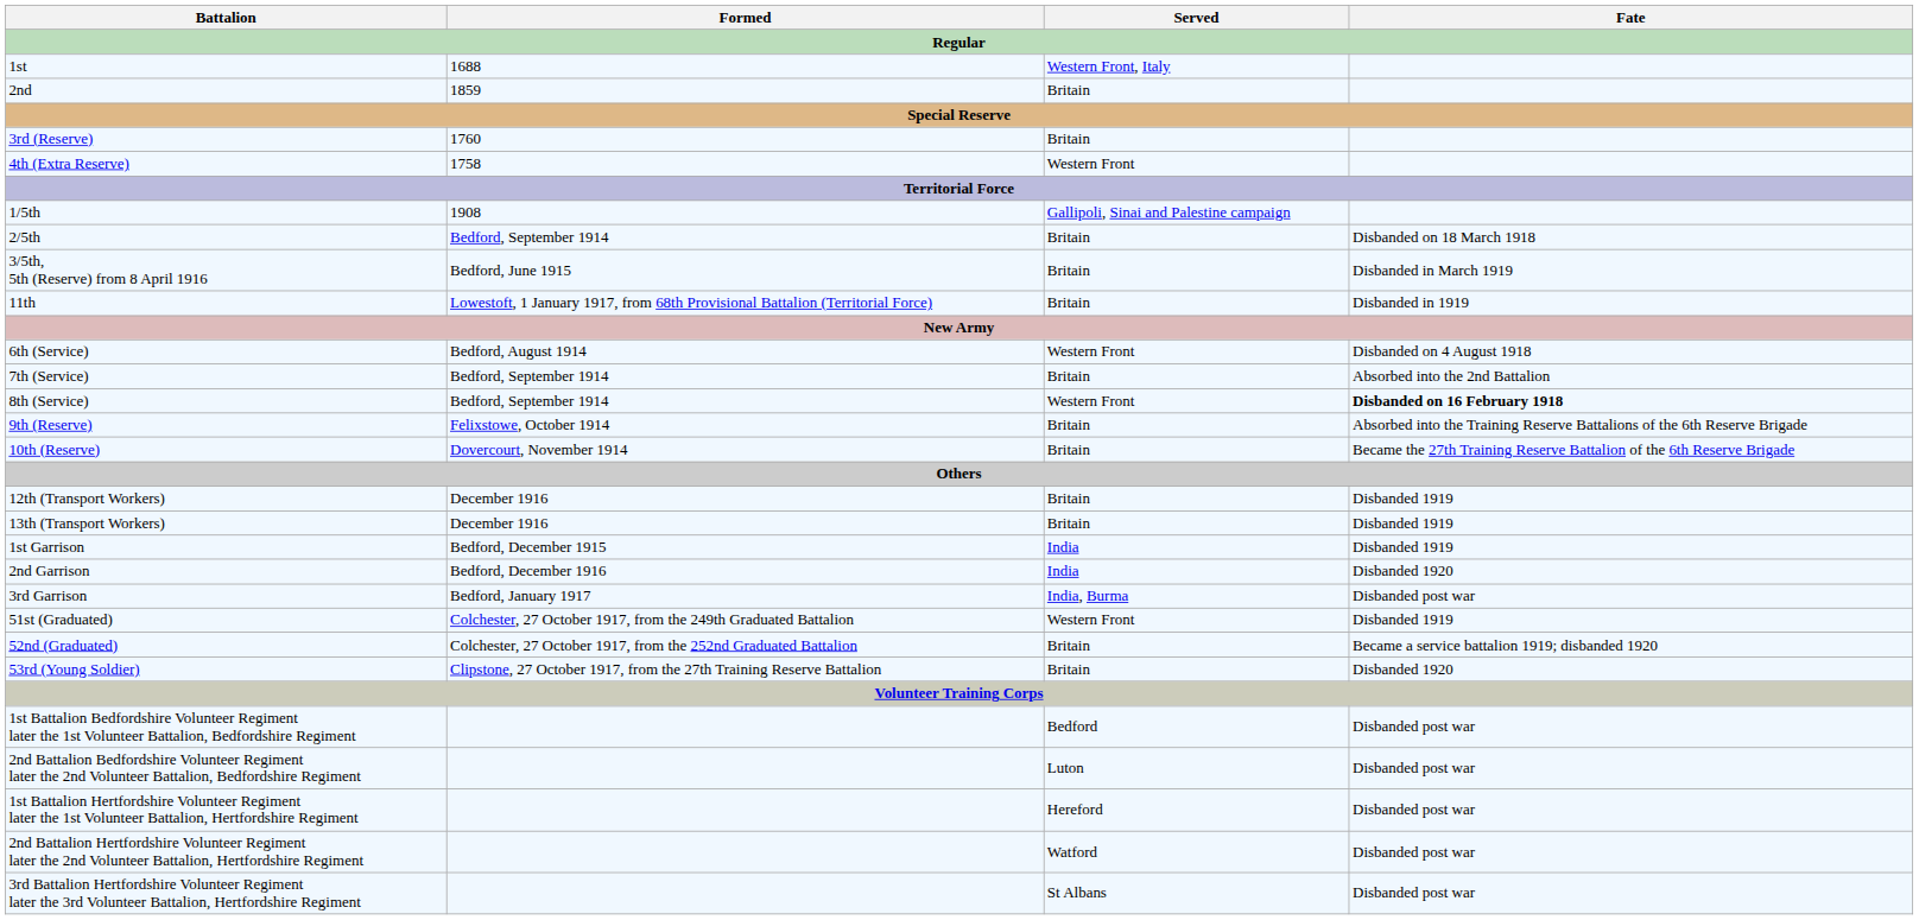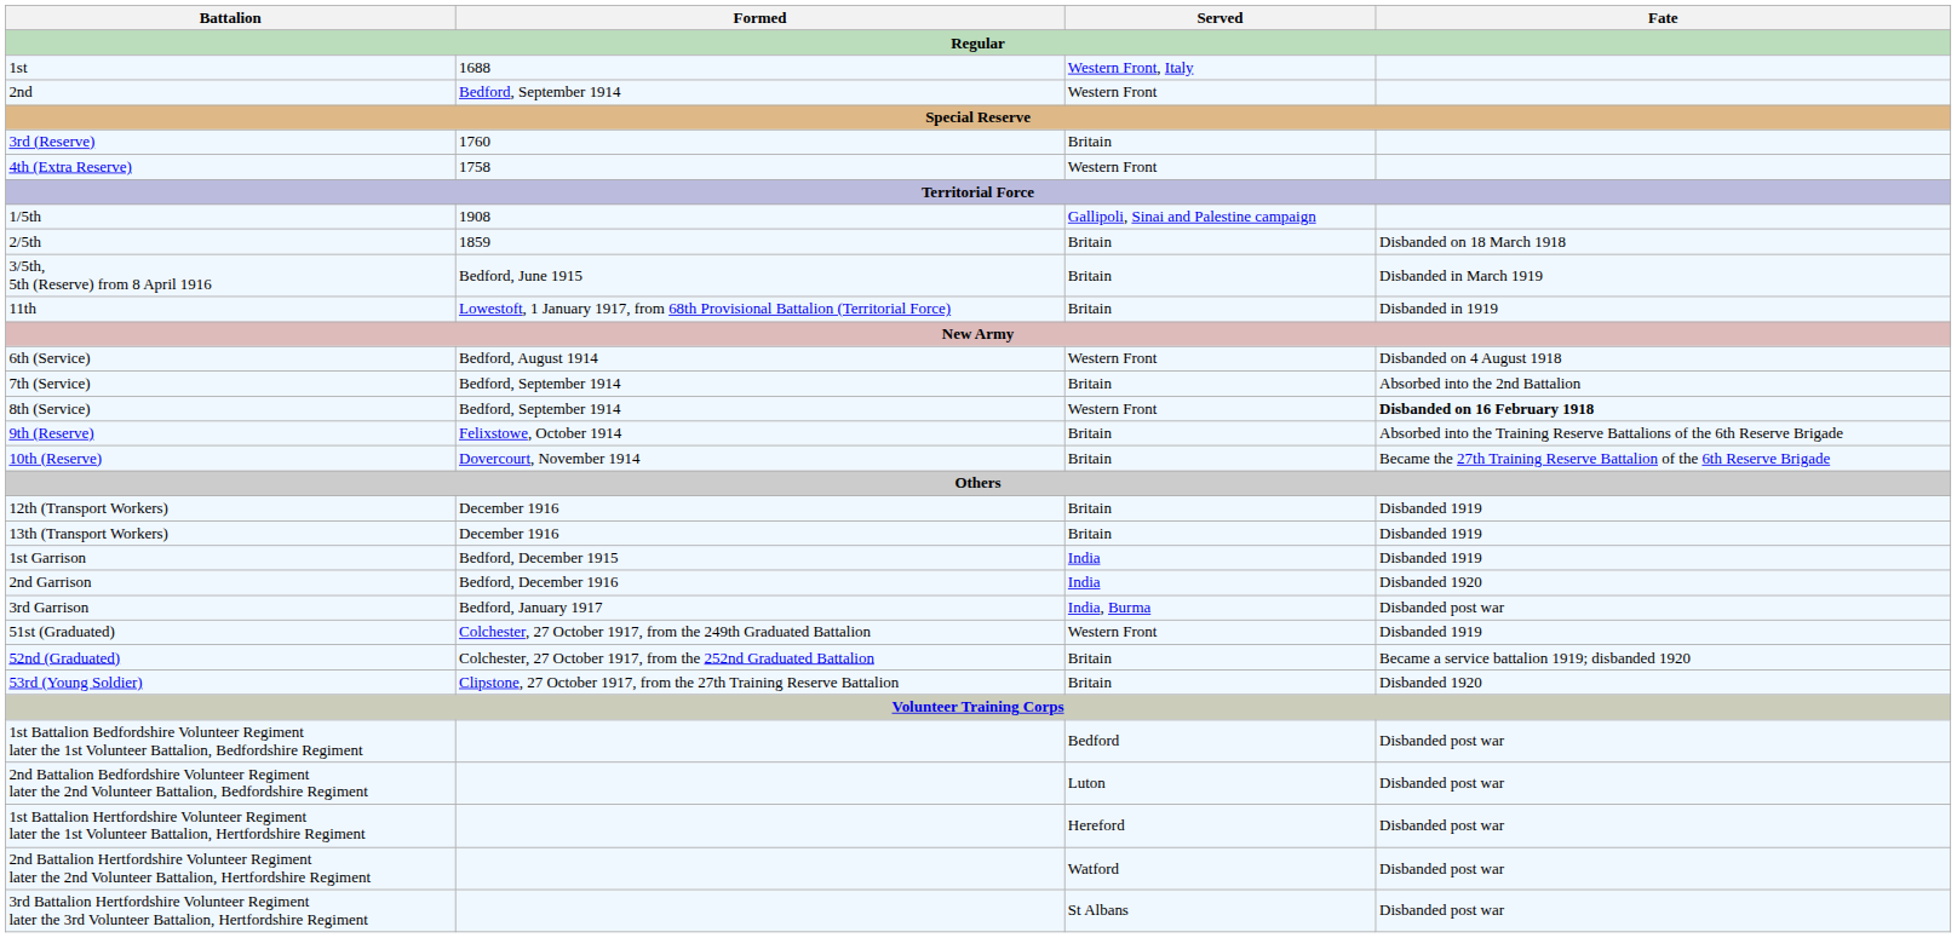2nd | Formed: 1859 -> Bedford, September 1914
2nd | Served: Britain -> Western Front
2/5th | Formed: Bedford, September 1914 -> 1859
